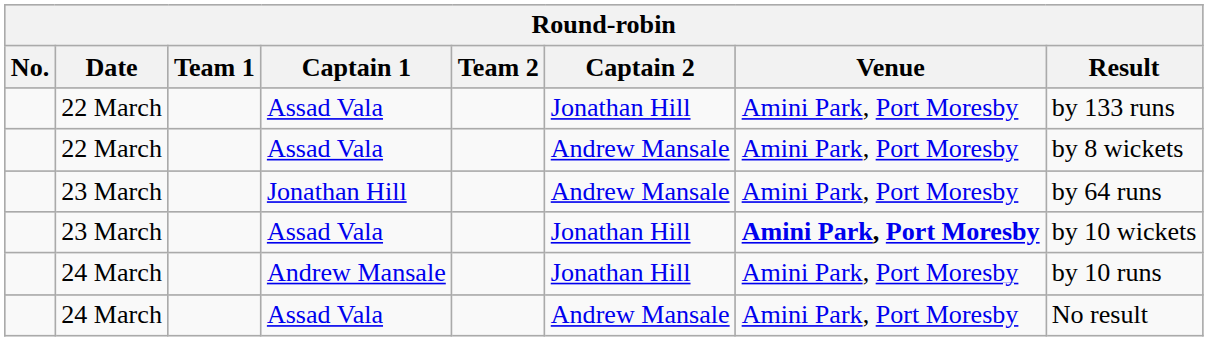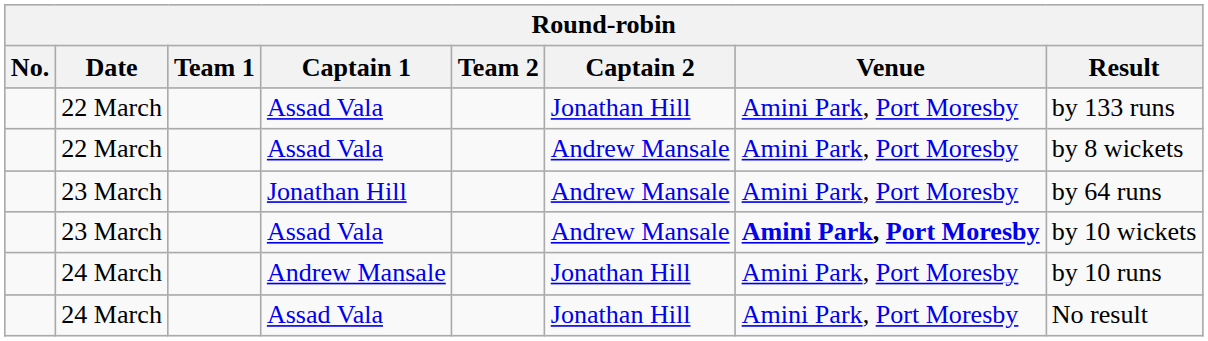23 March / Assad Vala | Captain 2: Jonathan Hill -> Andrew Mansale
24 March / Assad Vala | Captain 2: Andrew Mansale -> Jonathan Hill
